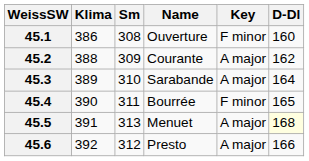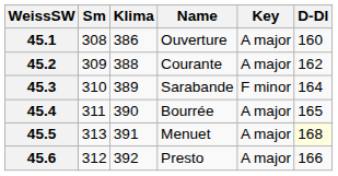columns swapped: Sm <-> Klima
45.1 | Key: F minor -> A major
45.3 | Key: A major -> F minor
45.4 | Key: F minor -> A major
